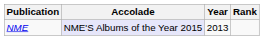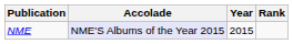NME | Year: 2013 -> 2015
